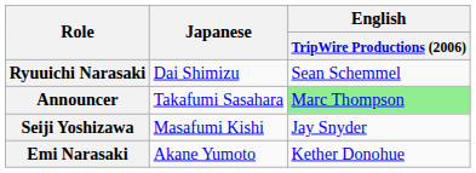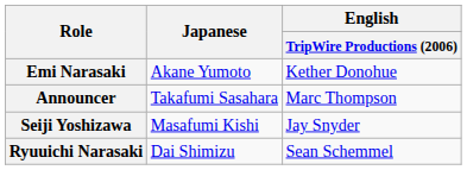rows swapped: Ryuuichi Narasaki <-> Emi Narasaki
Announcer | English / TripWire Productions (2006): lightgreen background -> no background
